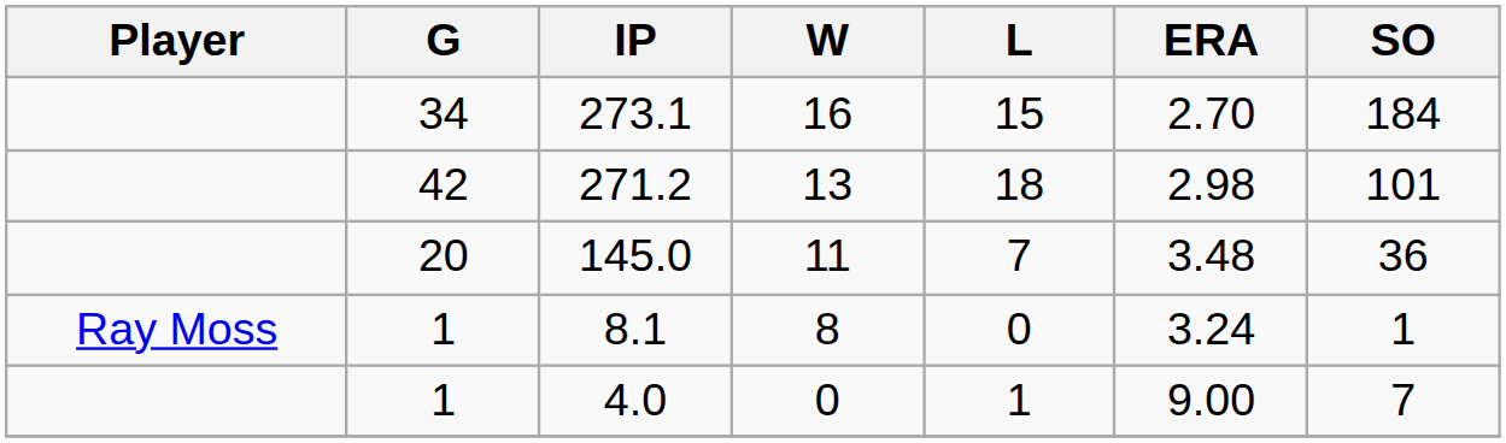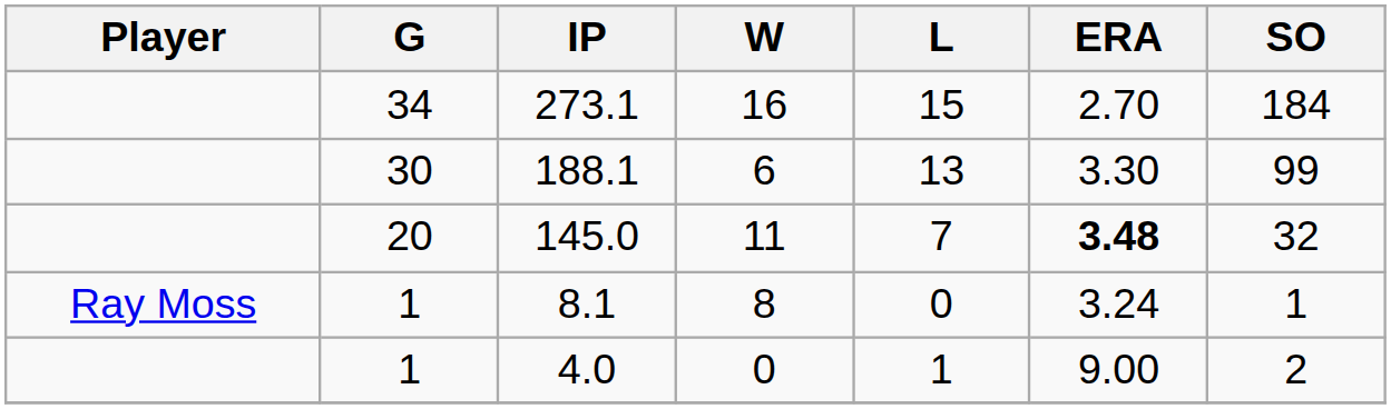- row: 42 | 271.2 | 13 | 18 | 2.98 | 101
+ row: 30 | 188.1 | 6 | 13 | 3.30 | 99
145.0 | ERA: normal -> bold
145.0 | SO: 36 -> 32
4.0 | SO: 7 -> 2
